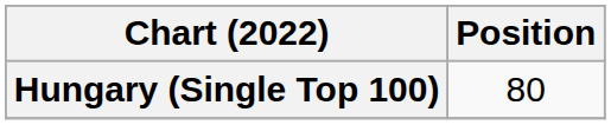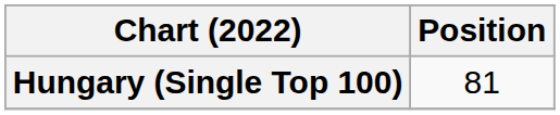Hungary (Single Top 100) | Position: 80 -> 81
